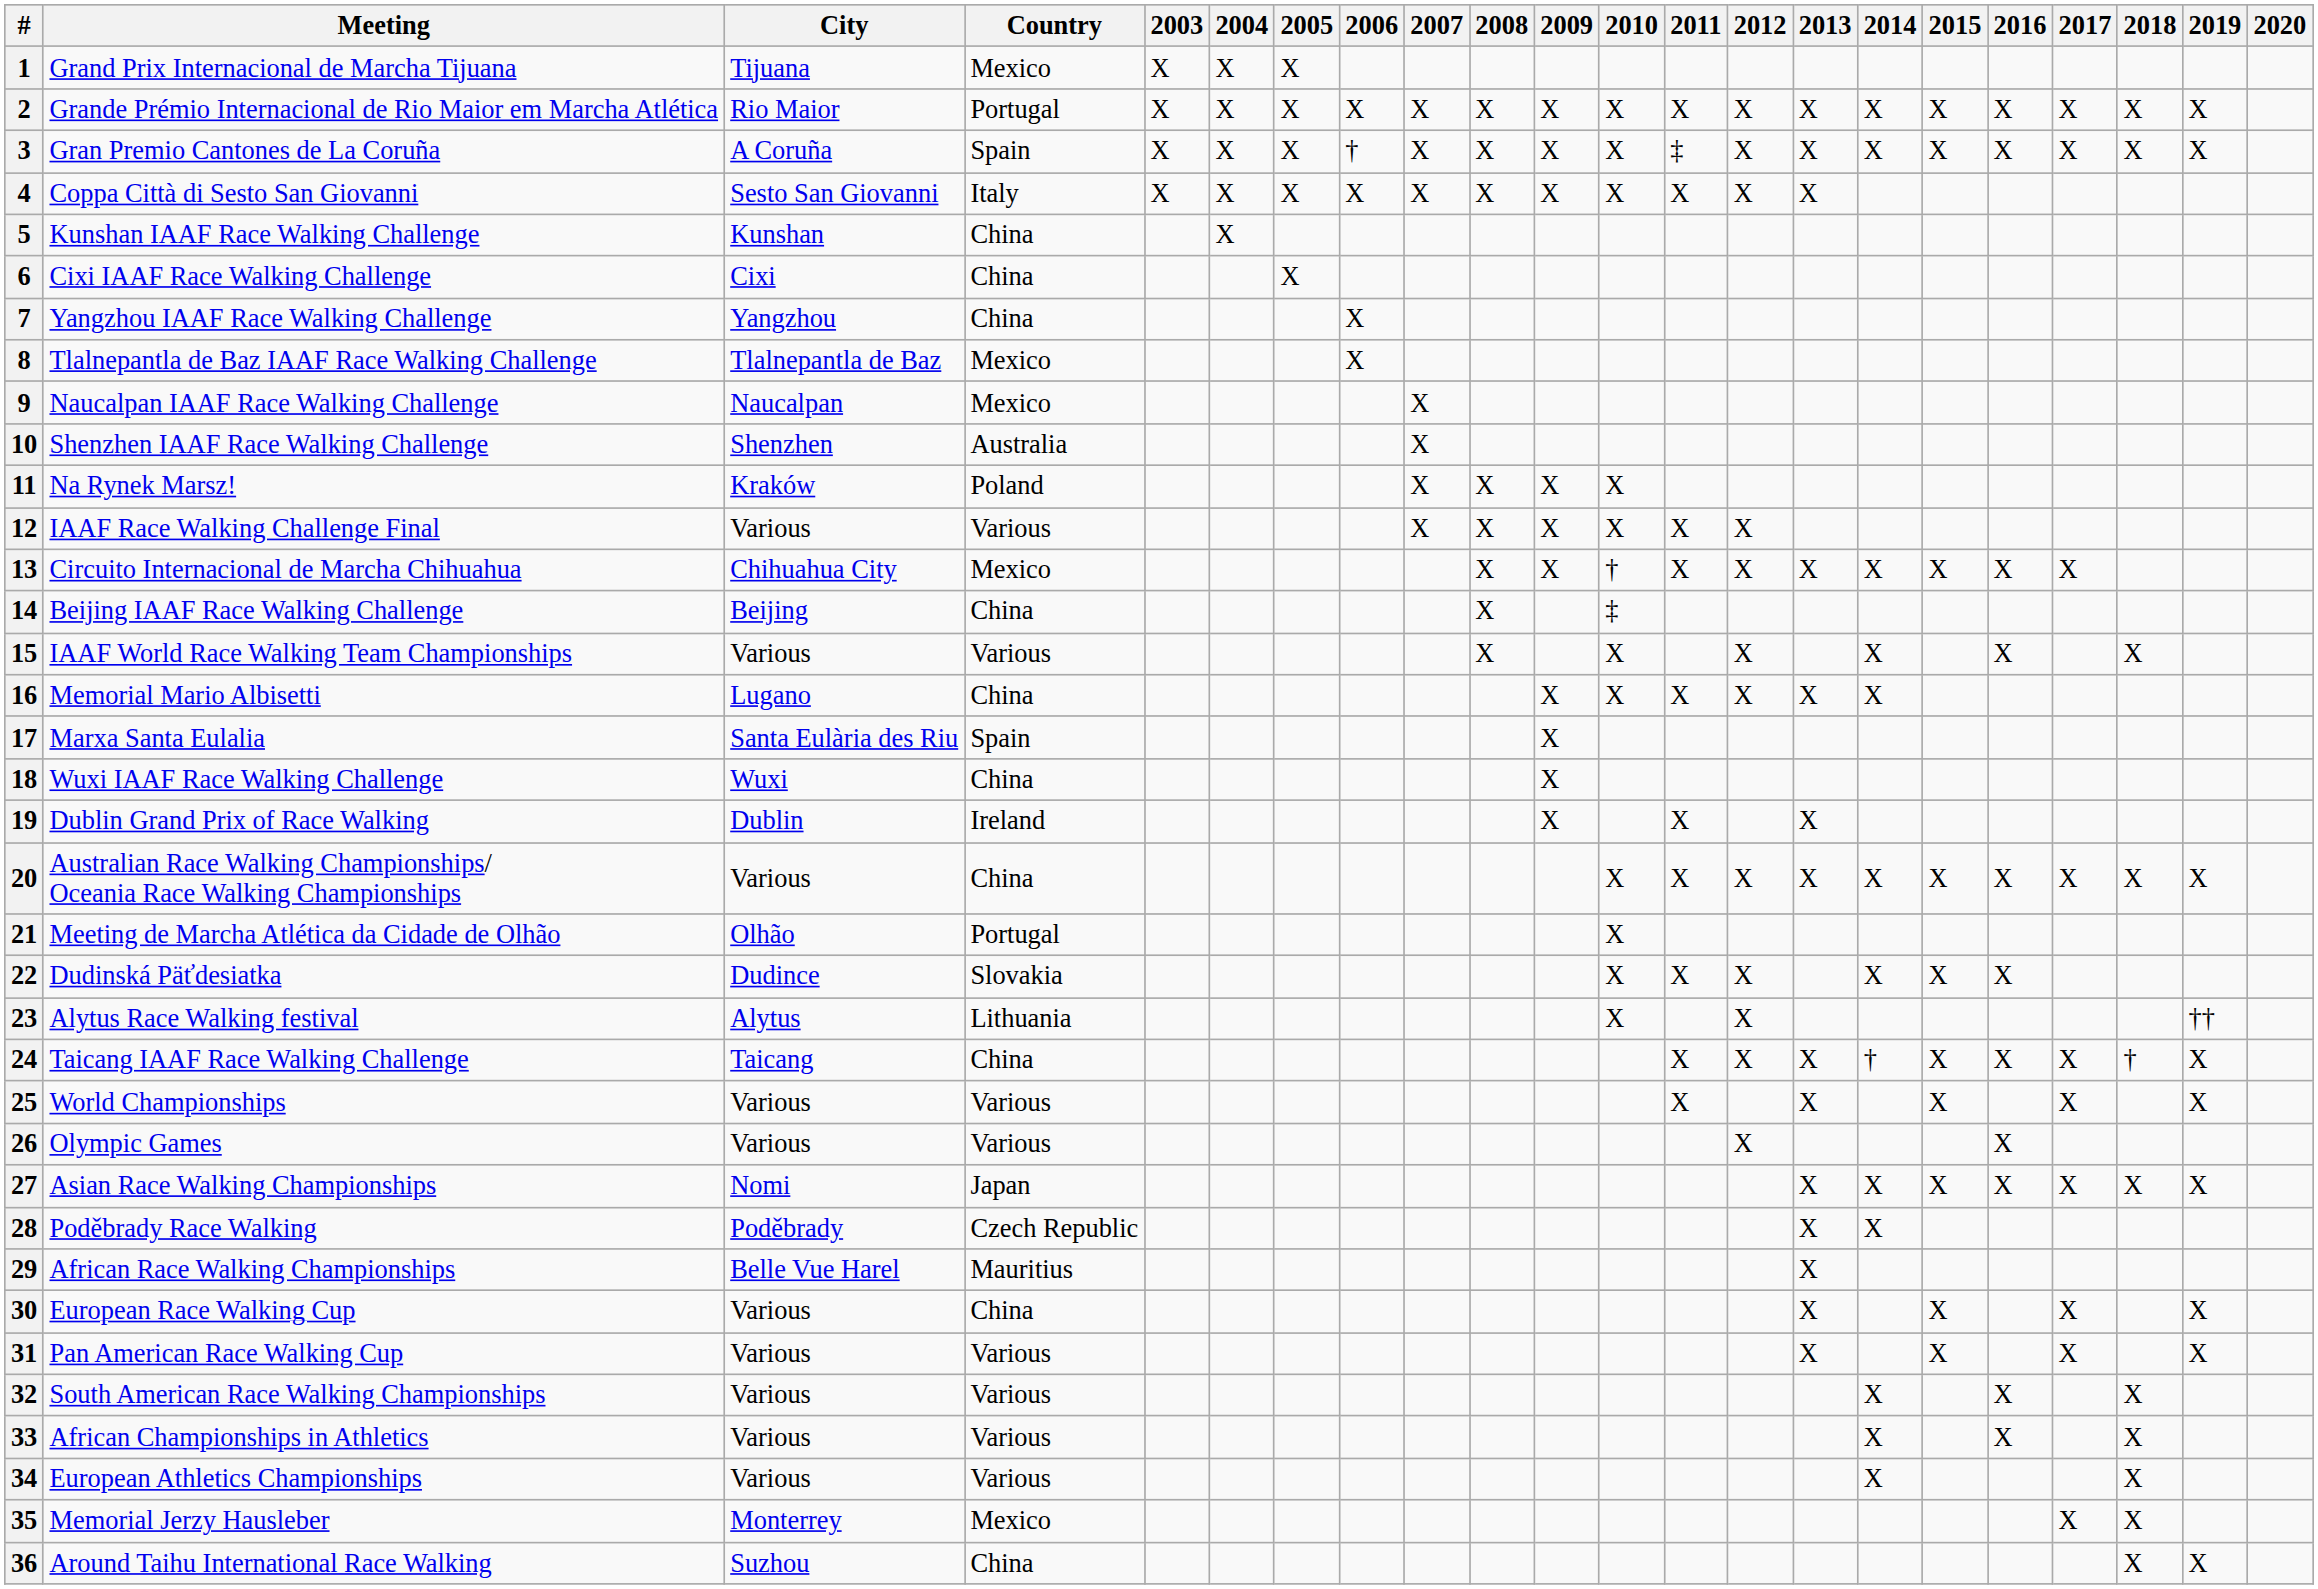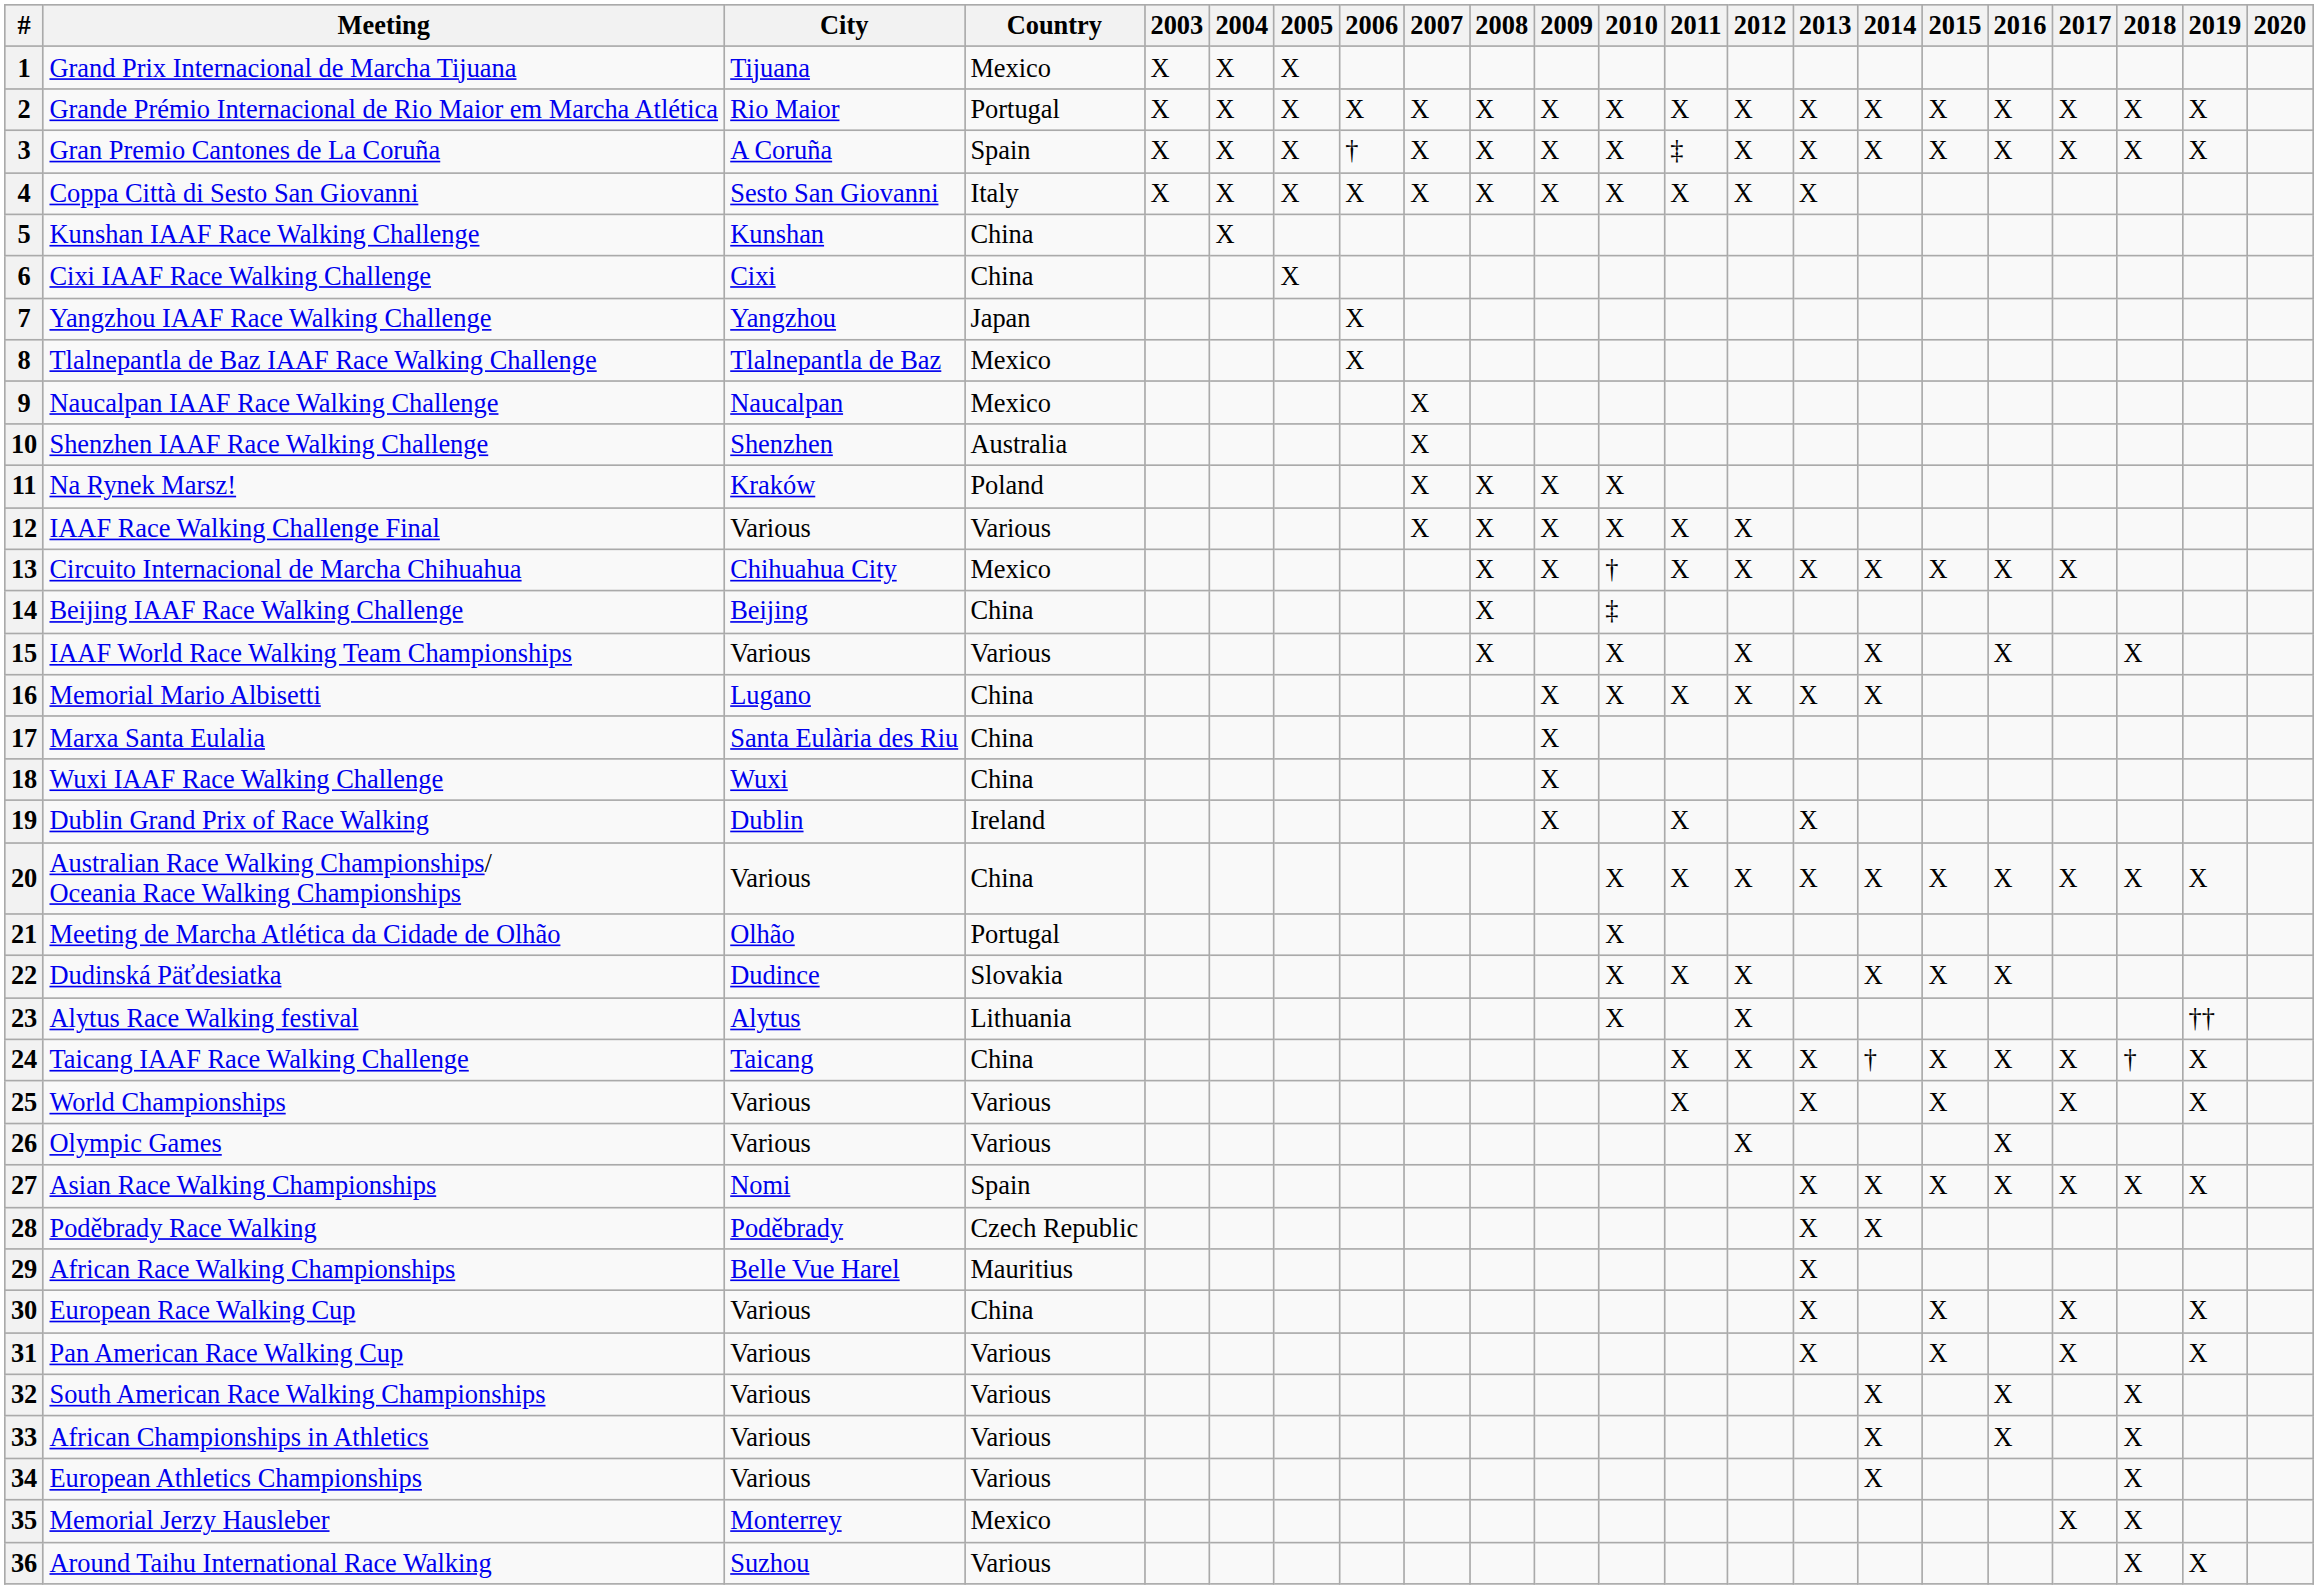7 | Country: China -> Japan
17 | Country: Spain -> China
27 | Country: Japan -> Spain
36 | Country: China -> Various
